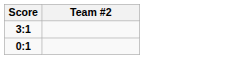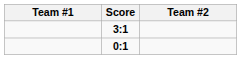+ column: Team #1
